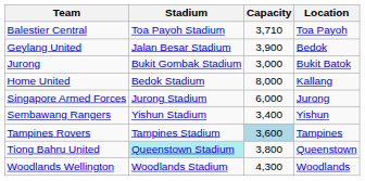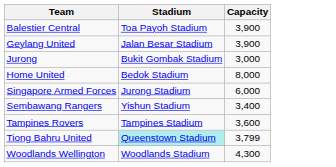- column: Location | Toa Payoh | Bedok | Bukit Batok | Kallang | Jurong | Yishun | Tampines | Queenstown | Woodlands
Balestier Central | Capacity: 3,710 -> 3,900
Tampines Rovers | Capacity: lightblue background -> no background
Tiong Bahru United | Capacity: 3,800 -> 3,799
